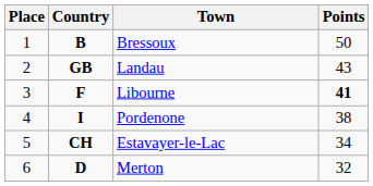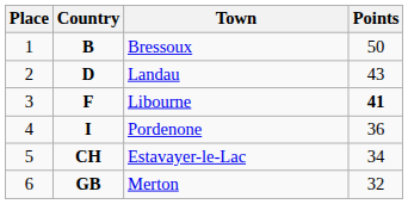Landau | Country: GB -> D
Pordenone | Points: 38 -> 36
Merton | Country: D -> GB
